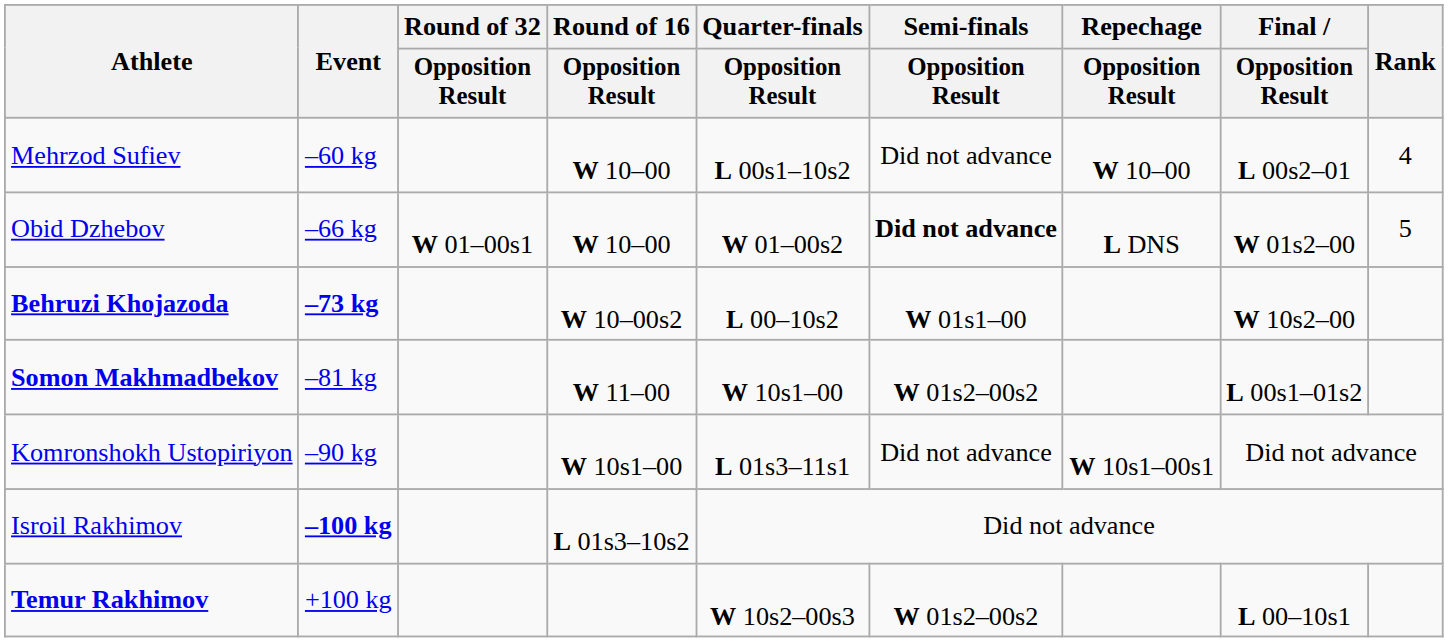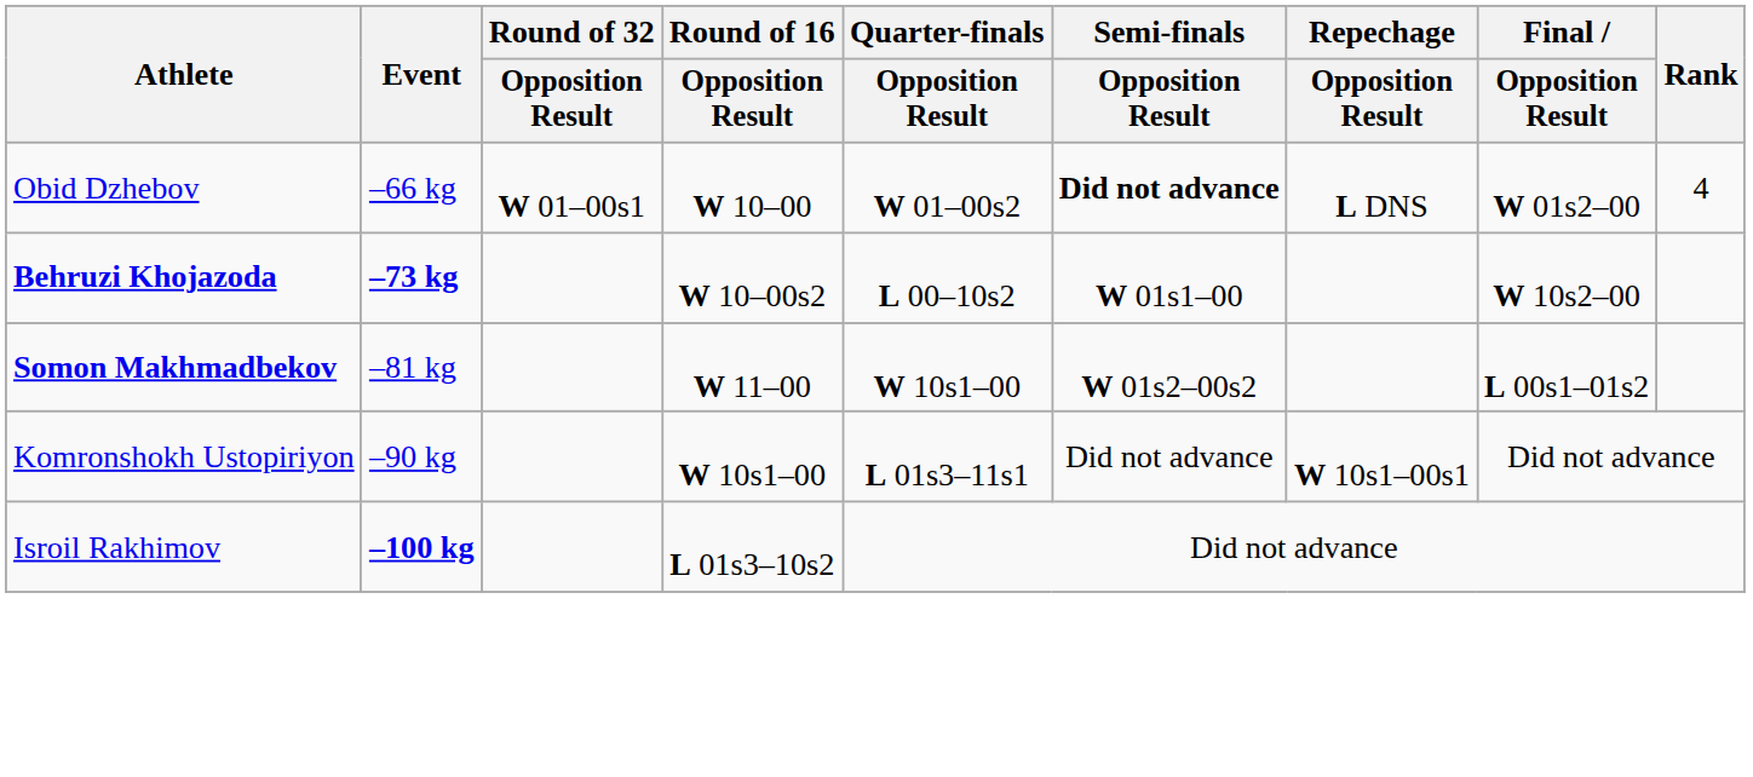- row: Mehrzod Sufiev | –60 kg | W 10–00 | L 00s1–10s2 | Did not advance | W 10–00 | L 00s2–01 | 4
Obid Dzhebov | Rank: 5 -> 4
- row: Temur Rakhimov | +100 kg | W 10s2–00s3 | W 01s2–00s2 | L 00–10s1
